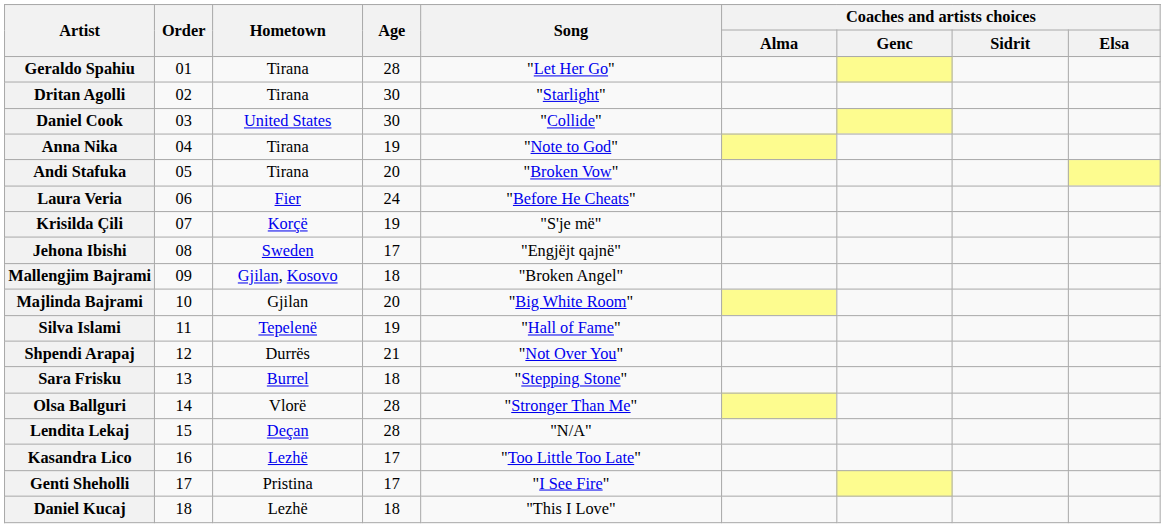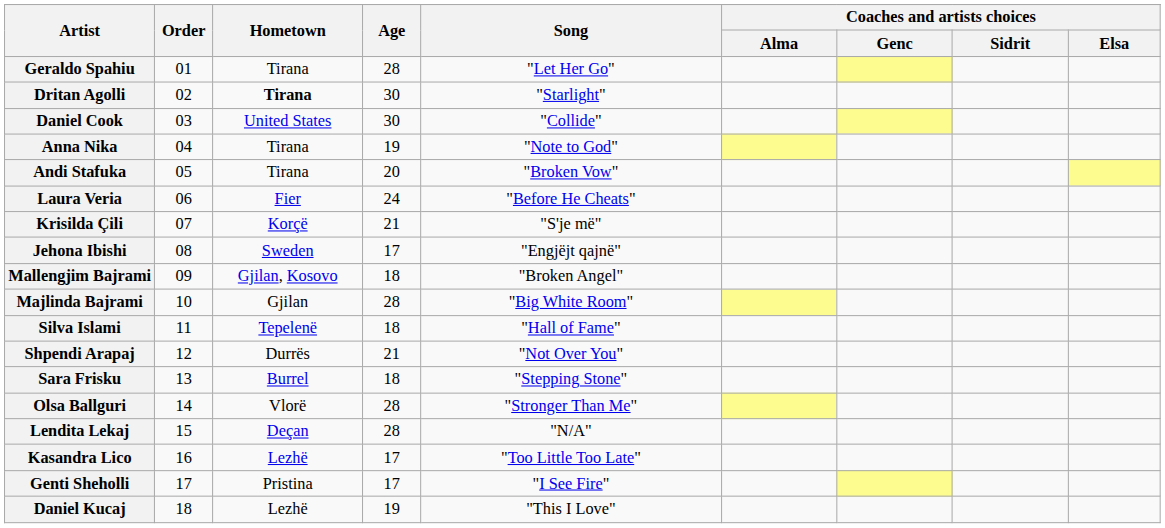Dritan Agolli | Hometown: normal -> bold
Krisilda Çili | Age: 19 -> 21
Majlinda Bajrami | Age: 20 -> 28
Silva Islami | Age: 19 -> 18
Daniel Kucaj | Age: 18 -> 19
